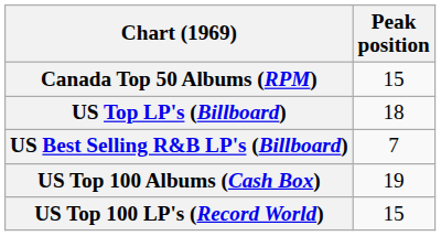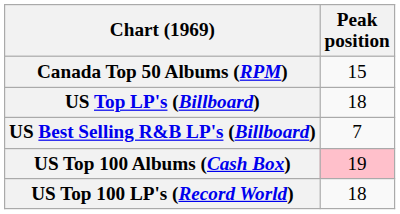US Top 100 Albums (Cash Box) | Peak position: no background -> pink background
US Top 100 LP's (Record World) | Peak position: 15 -> 18
